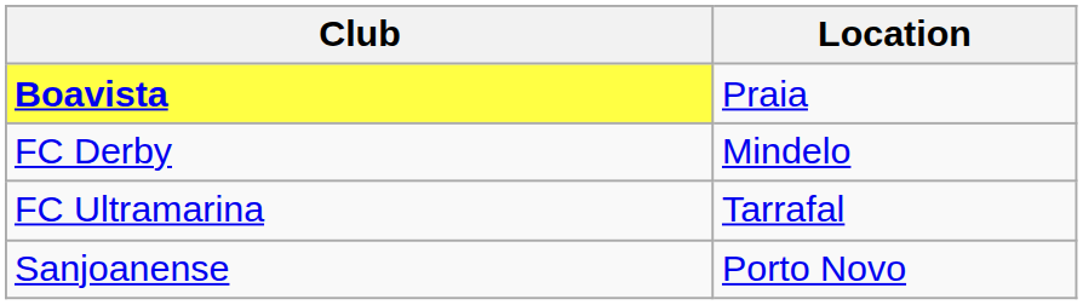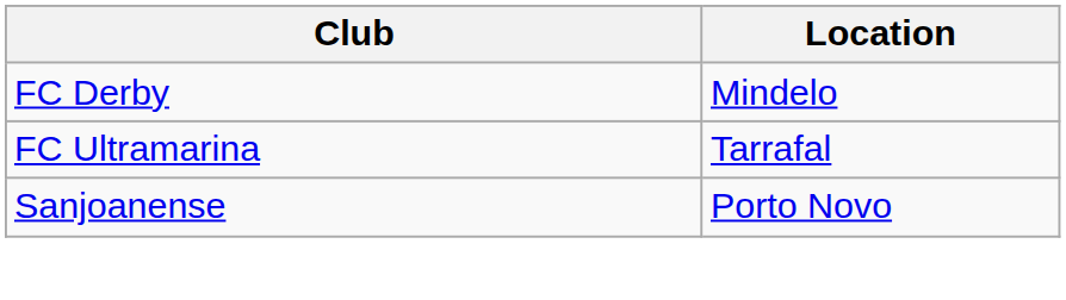- row: Boavista | Praia
